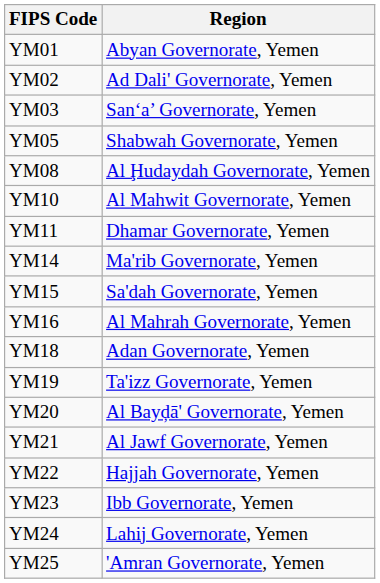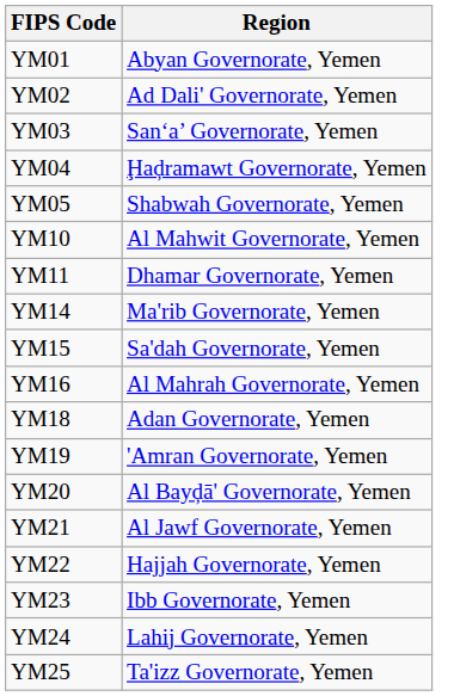+ row: YM04 | Ḩaḑramawt Governorate, Yemen
- row: YM08 | Al Ḩudaydah Governorate, Yemen
YM19 | Region: Ta'izz Governorate, Yemen -> 'Amran Governorate, Yemen
YM25 | Region: 'Amran Governorate, Yemen -> Ta'izz Governorate, Yemen
